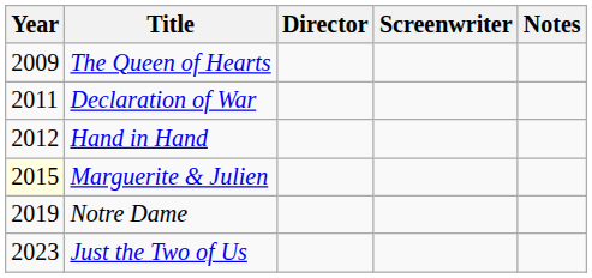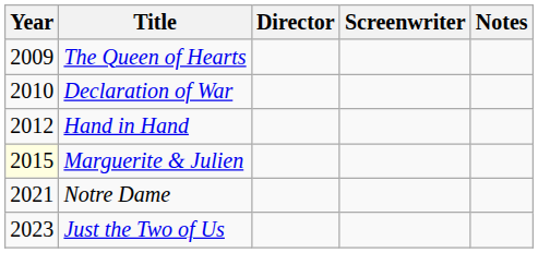Declaration of War | Year: 2011 -> 2010
Notre Dame | Year: 2019 -> 2021
